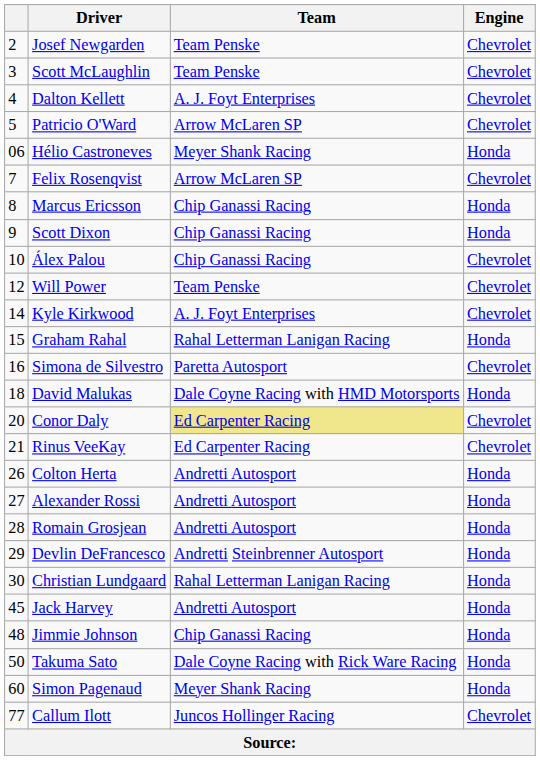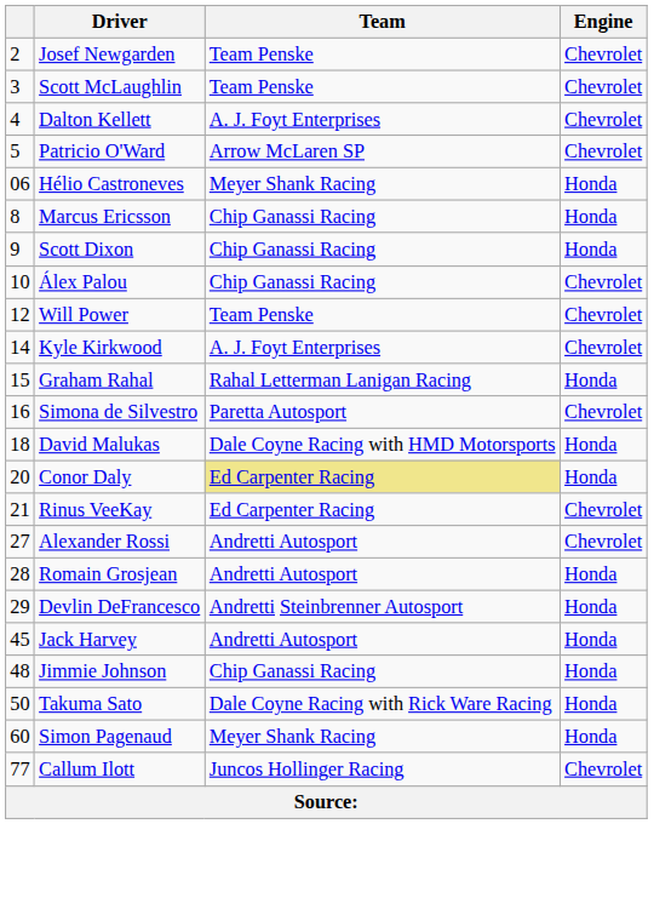- row: 7 | Felix Rosenqvist | Arrow McLaren SP | Chevrolet
Conor Daly | Engine: Chevrolet -> Honda
- row: 26 | Colton Herta | Andretti Autosport | Honda
Alexander Rossi | Engine: Honda -> Chevrolet
- row: 30 | Christian Lundgaard | Rahal Letterman Lanigan Racing | Honda
